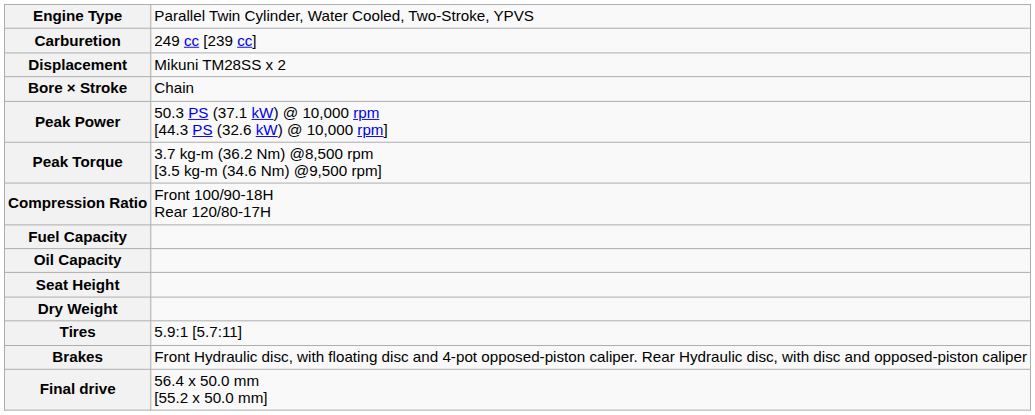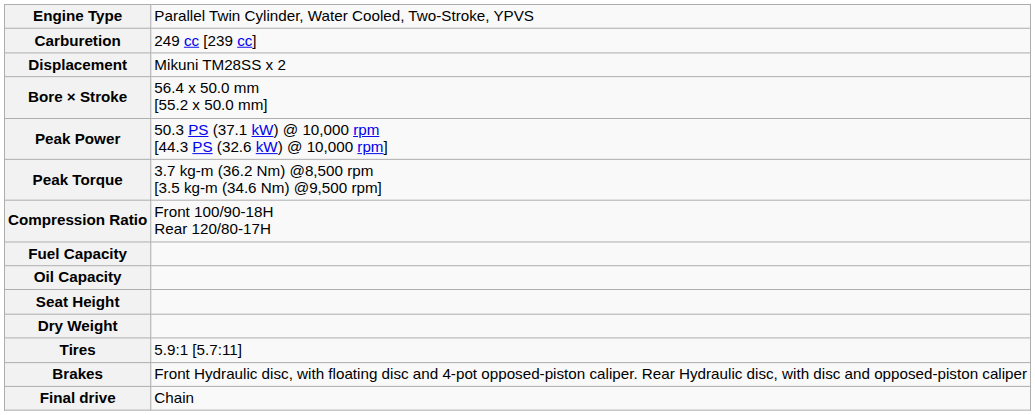Bore × Stroke | column 2: Chain -> 56.4 x 50.0 mm [55.2 x 50.0 mm]
Final drive | column 2: 56.4 x 50.0 mm [55.2 x 50.0 mm] -> Chain
